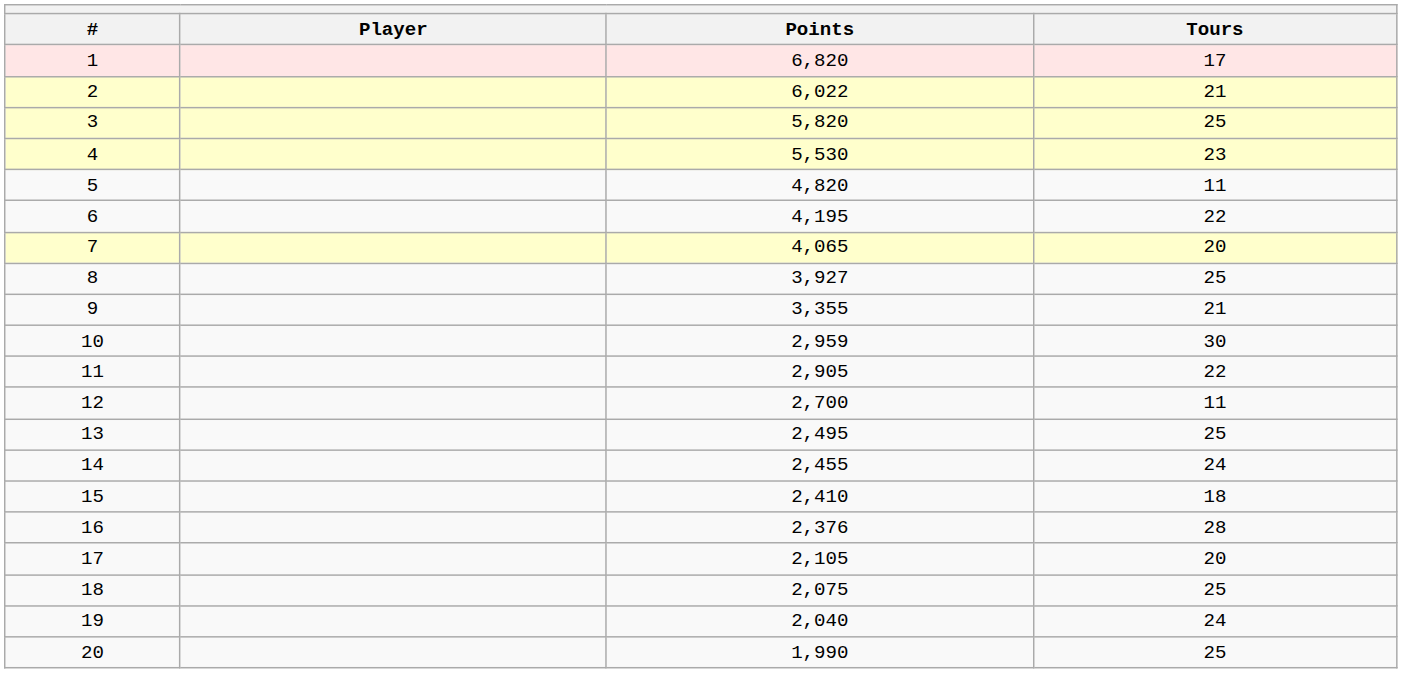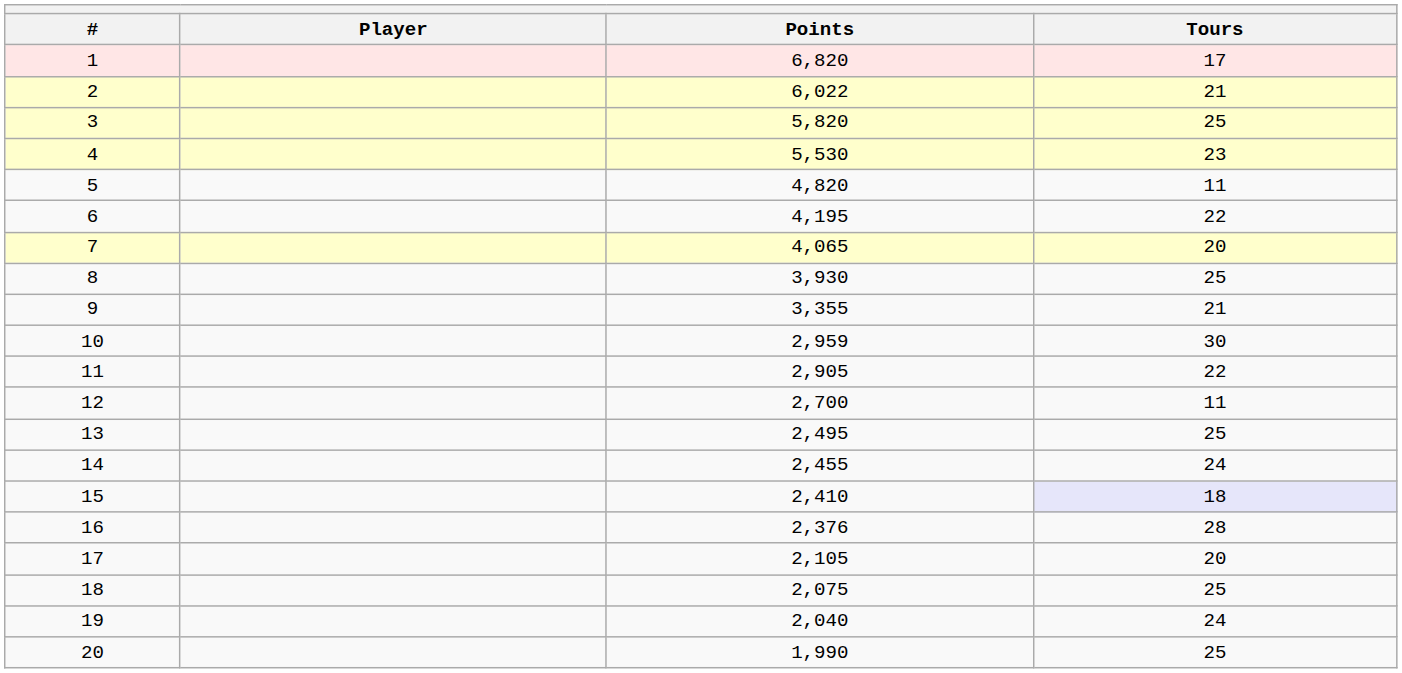8 | Points: 3,927 -> 3,930
15 | Tours: no background -> lavender background
